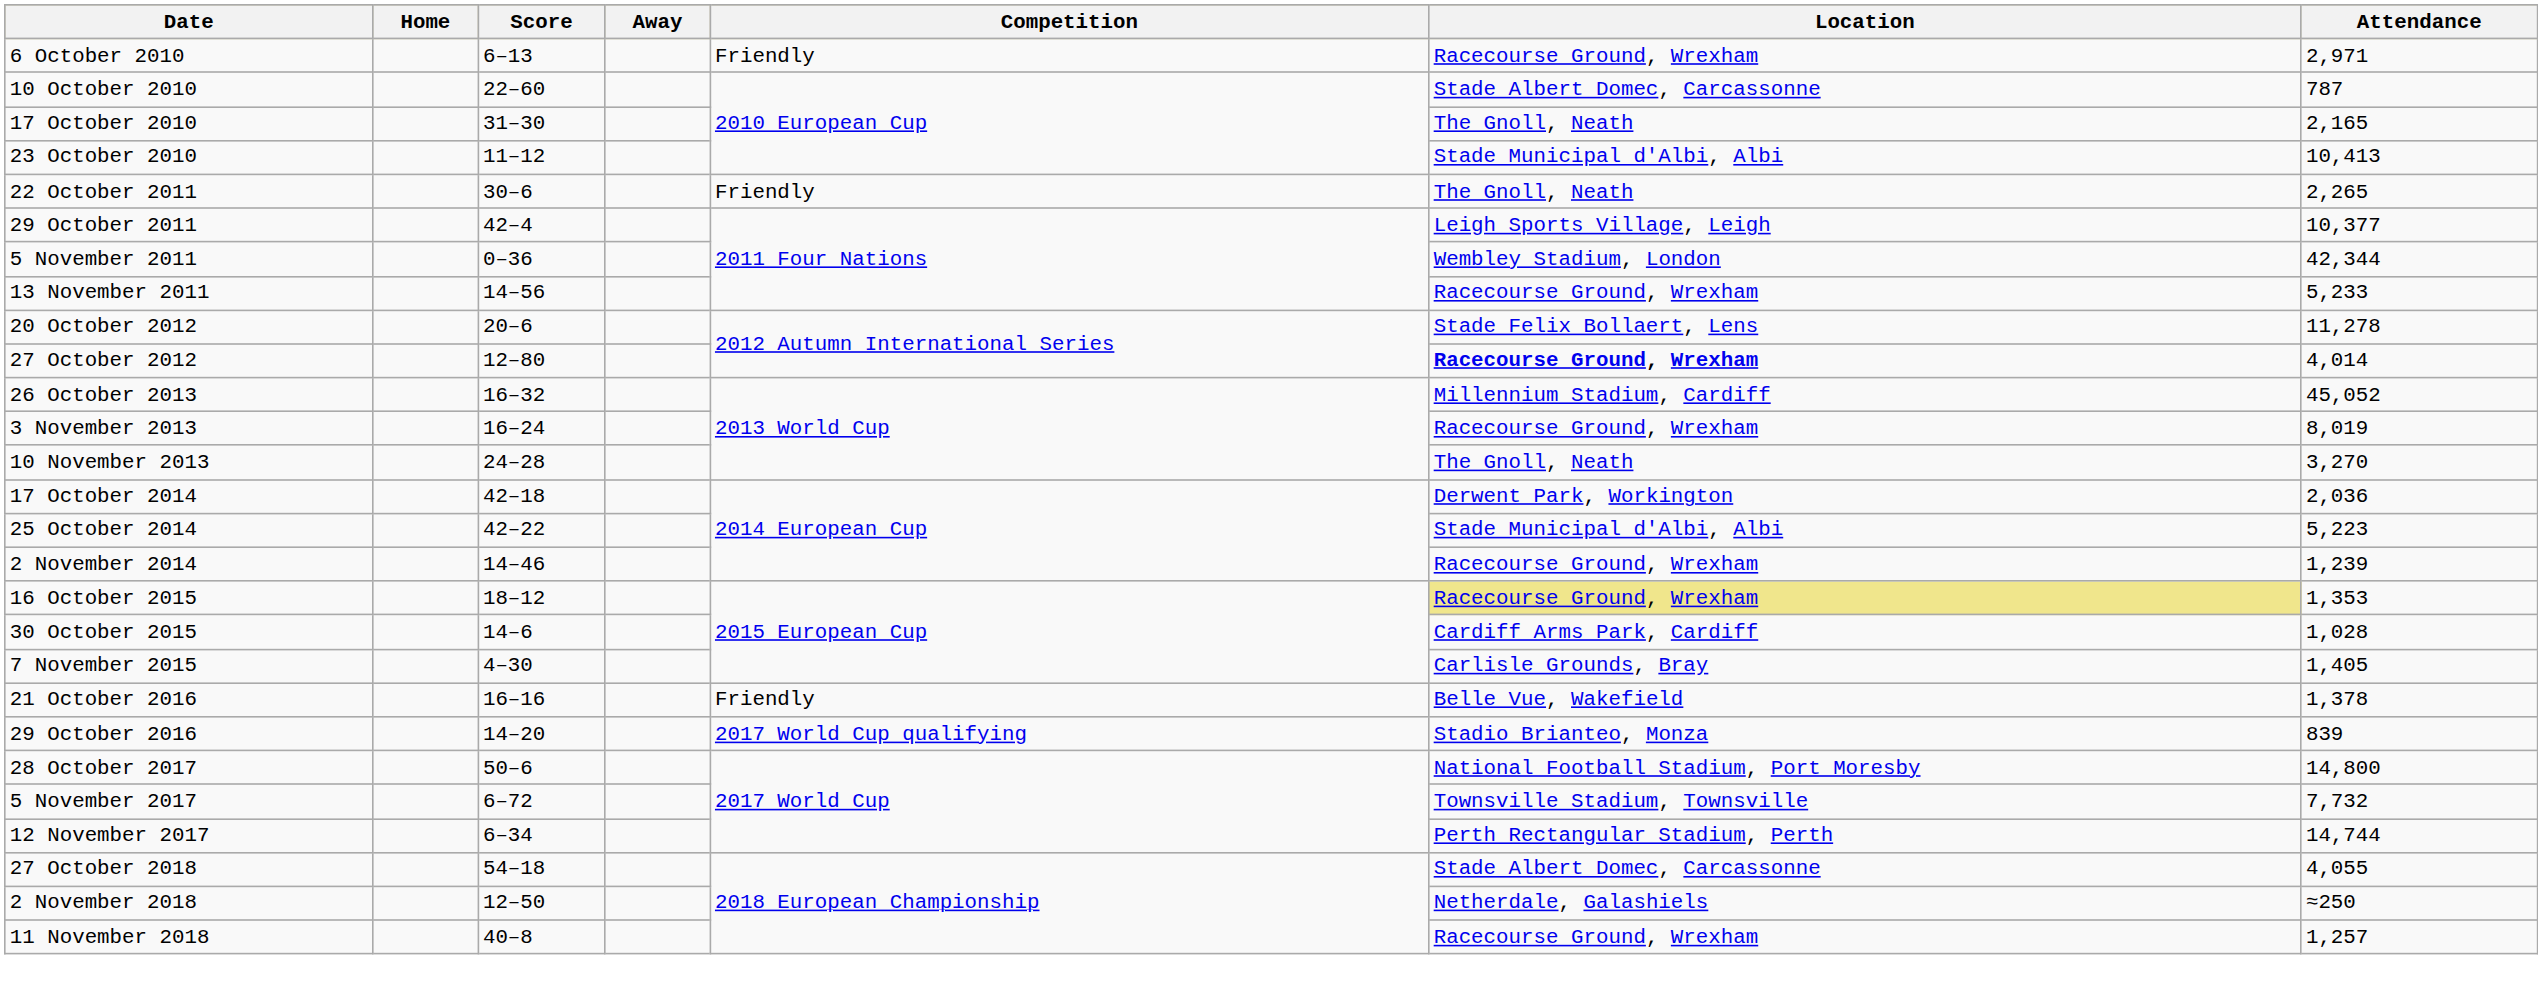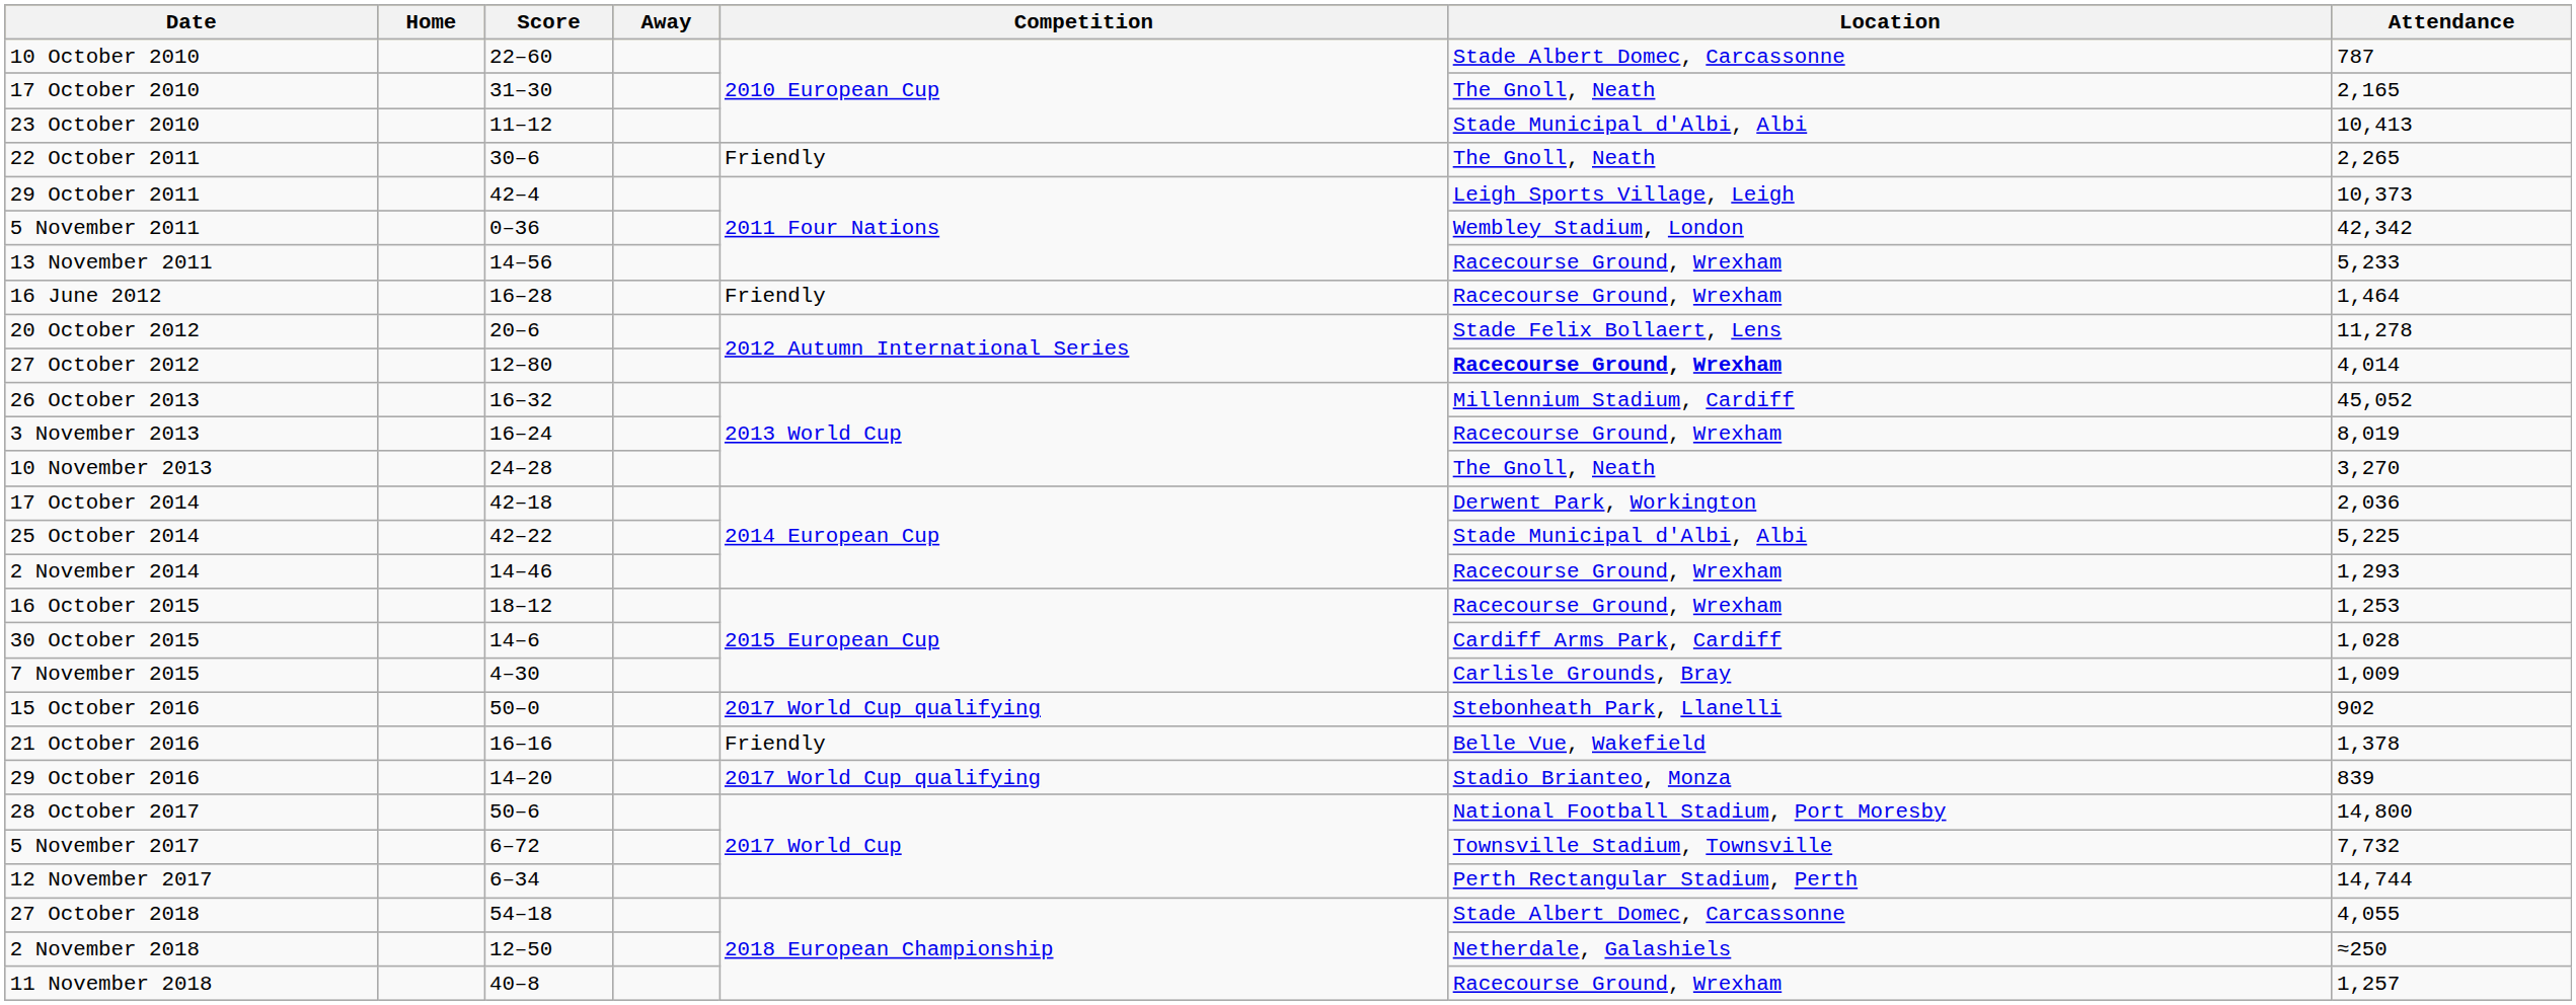- row: 6 October 2010 | 6–13 | Friendly | Racecourse Ground, Wrexham | 2,971
29 October 2011 | Attendance: 10,377 -> 10,373
5 November 2011 | Attendance: 42,344 -> 42,342
+ row: 16 June 2012 | 16–28 | Friendly | Racecourse Ground, Wrexham | 1,464
25 October 2014 | Attendance: 5,223 -> 5,225
2 November 2014 | Attendance: 1,239 -> 1,293
16 October 2015 | Location: khaki background -> no background
16 October 2015 | Attendance: 1,353 -> 1,253
7 November 2015 | Attendance: 1,405 -> 1,009
+ row: 15 October 2016 | 50–0 | 2017 World Cup qualifying | Stebonheath Park, Llanelli | 902
